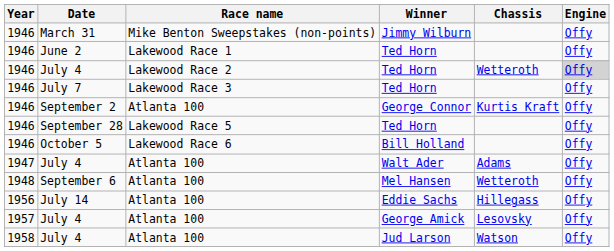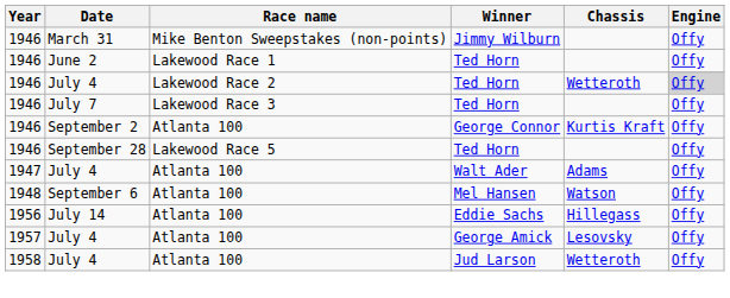- row: 1946 | October 5 | Lakewood Race 6 | Bill Holland | Offy
September 6 | Chassis: Wetteroth -> Watson
July 4 / Jud Larson | Chassis: Watson -> Wetteroth
